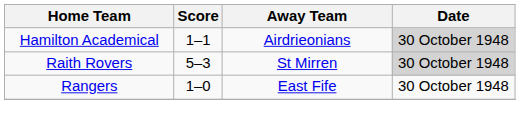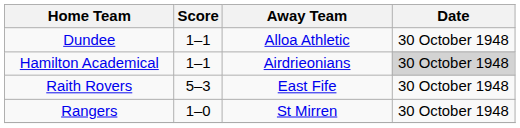+ row: Dundee | 1–1 | Alloa Athletic | 30 October 1948
Raith Rovers | Away Team: St Mirren -> East Fife
Raith Rovers | Date: lightgrey background -> no background
Rangers | Away Team: East Fife -> St Mirren
